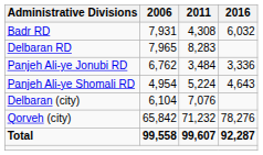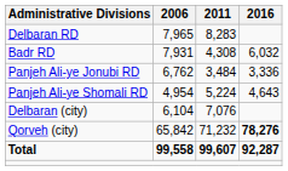rows swapped: Badr RD <-> Delbaran RD
Qorveh (city) | 2016: normal -> bold
